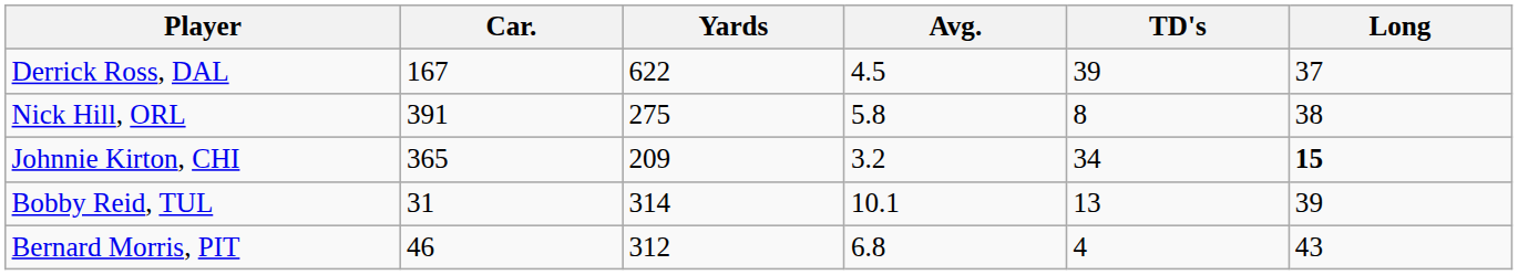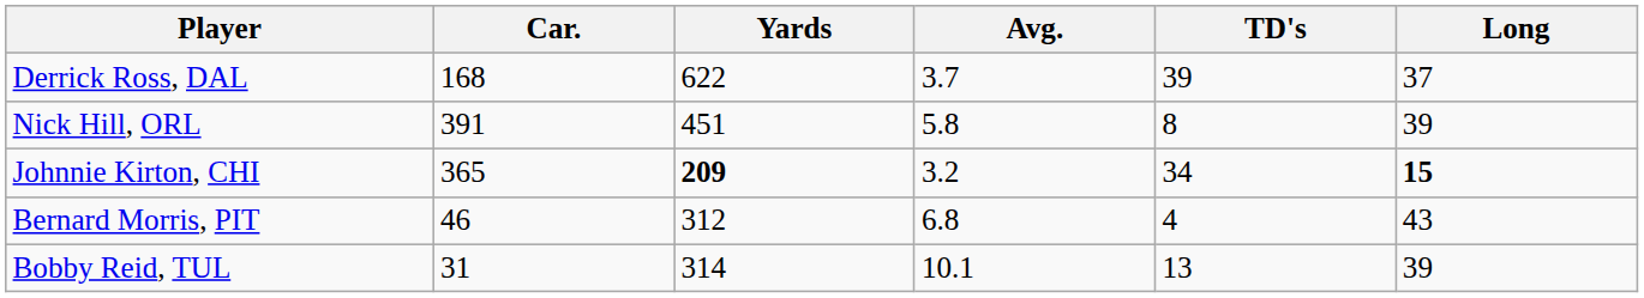Derrick Ross, DAL | Car.: 167 -> 168
Derrick Ross, DAL | Avg.: 4.5 -> 3.7
Nick Hill, ORL | Yards: 275 -> 451
Nick Hill, ORL | Long: 38 -> 39
Johnnie Kirton, CHI | Yards: normal -> bold
rows swapped: Bobby Reid, TUL <-> Bernard Morris, PIT
